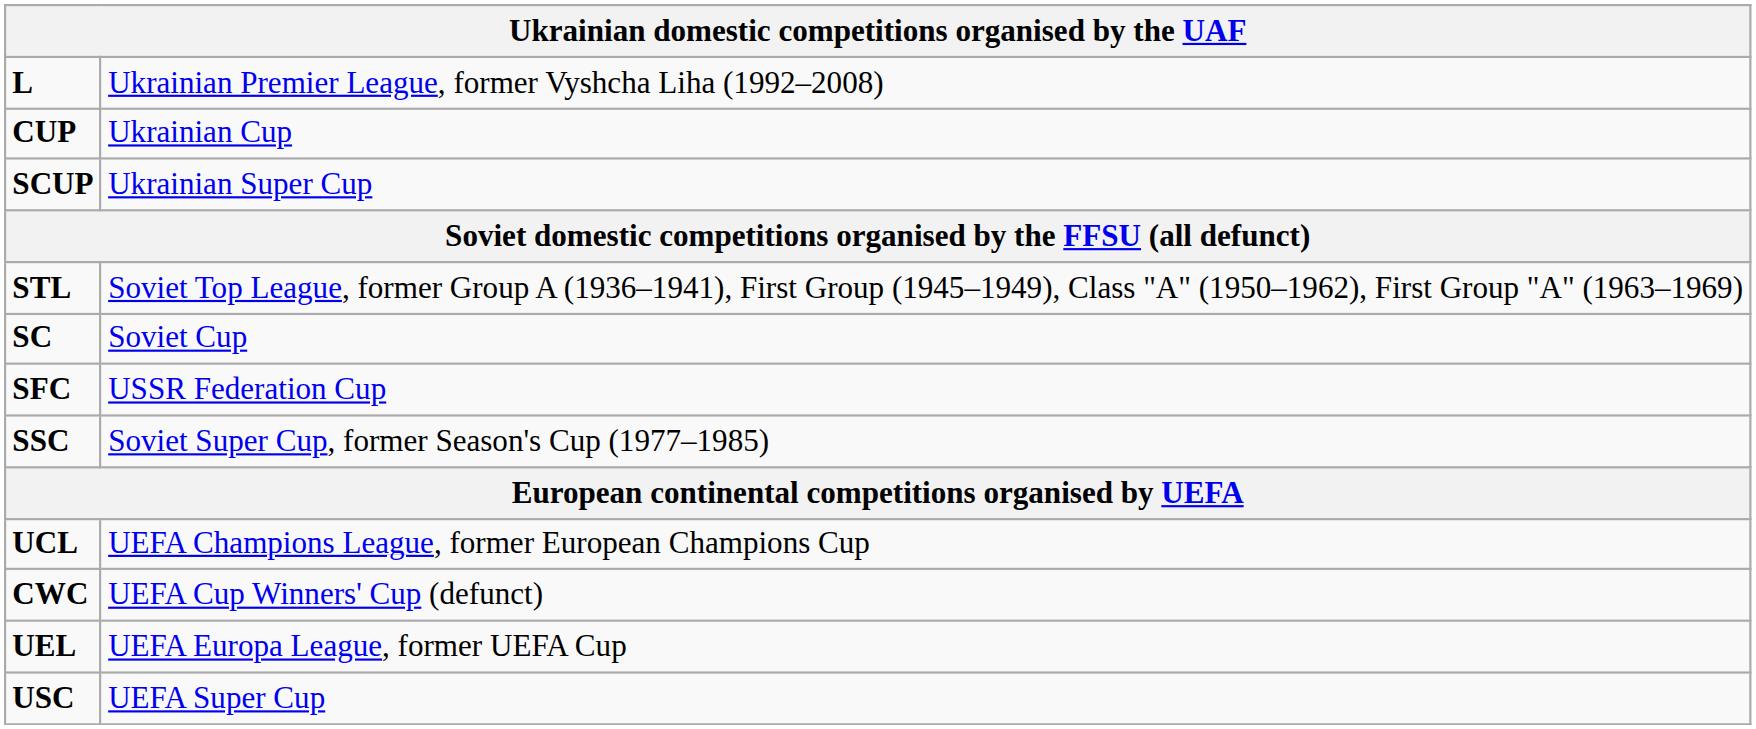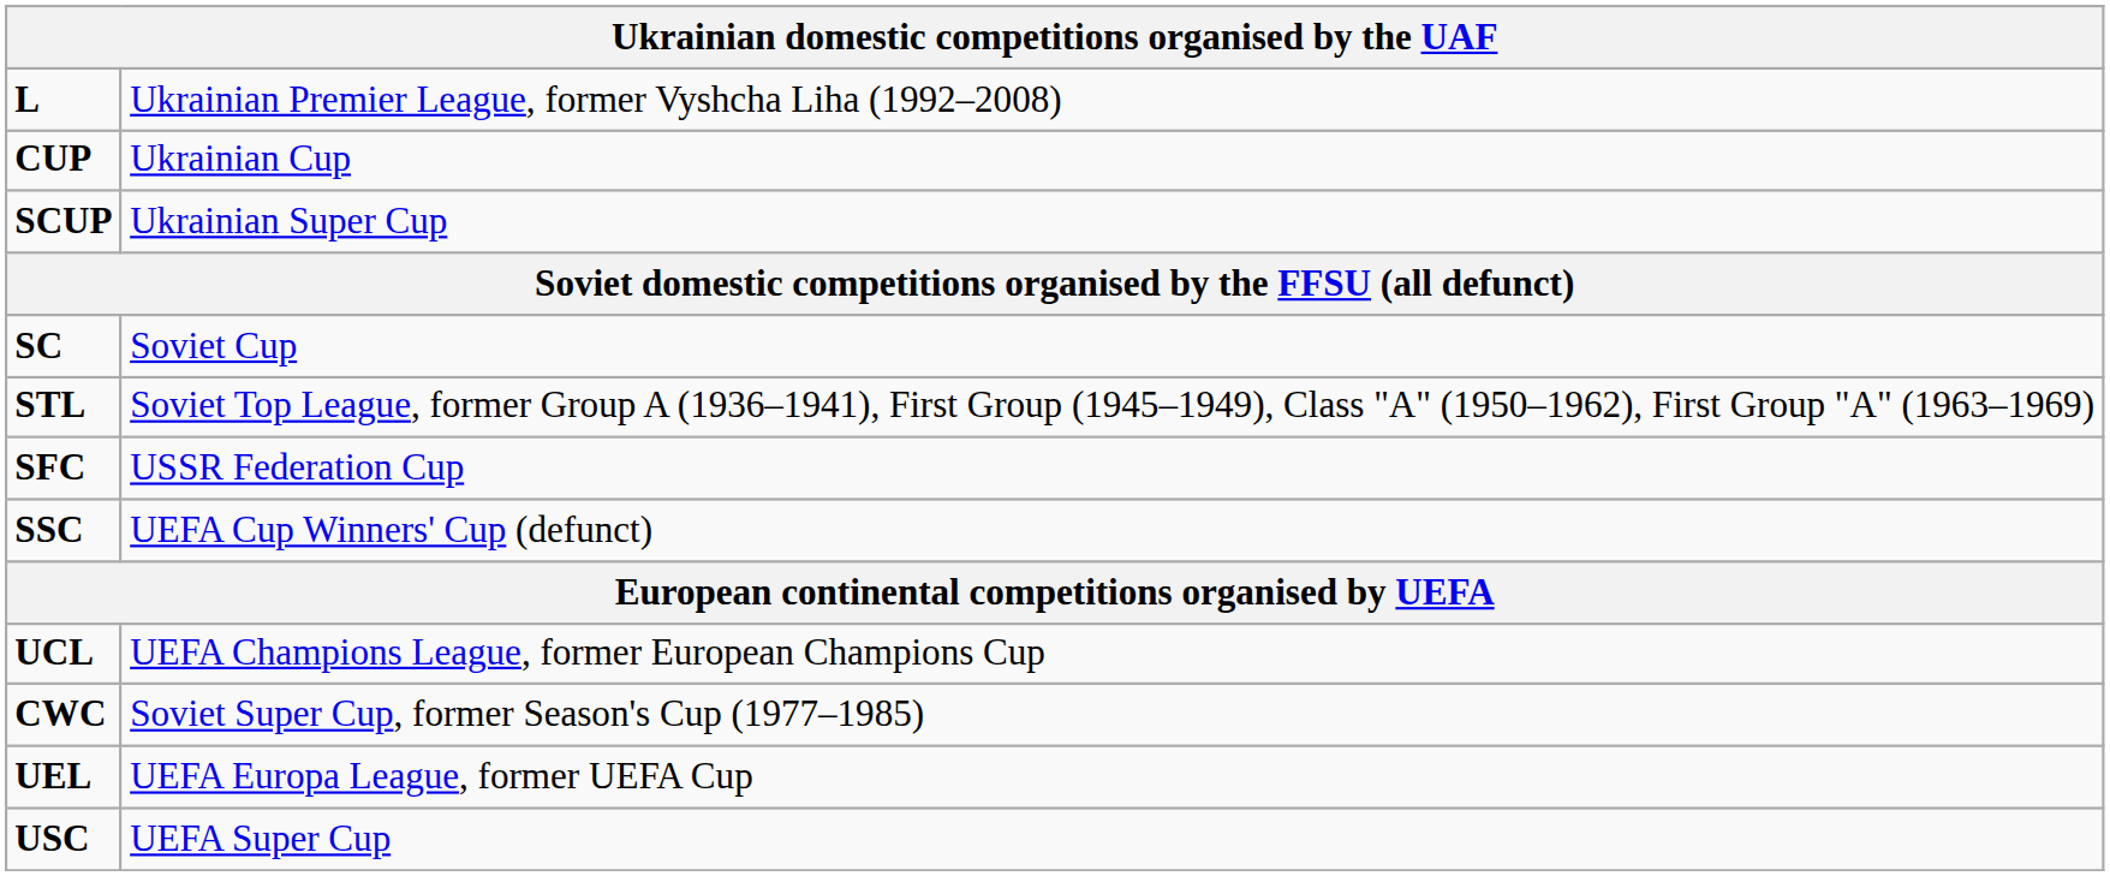rows swapped: STL <-> SC
SSC | column 2: Soviet Super Cup, former Season's Cup (1977–1985) -> UEFA Cup Winners' Cup (defunct)
CWC | column 2: UEFA Cup Winners' Cup (defunct) -> Soviet Super Cup, former Season's Cup (1977–1985)
